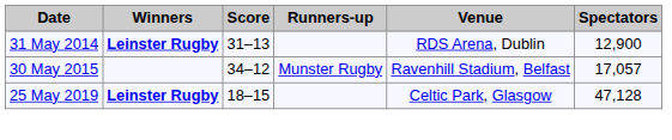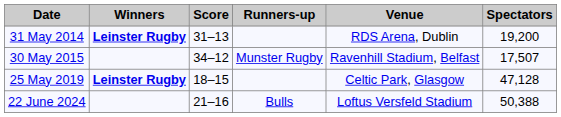31 May 2014 | Spectators: 12,900 -> 19,200
30 May 2015 | Spectators: 17,057 -> 17,507
+ row: 22 June 2024 | 21–16 | Bulls | Loftus Versfeld Stadium | 50,388
